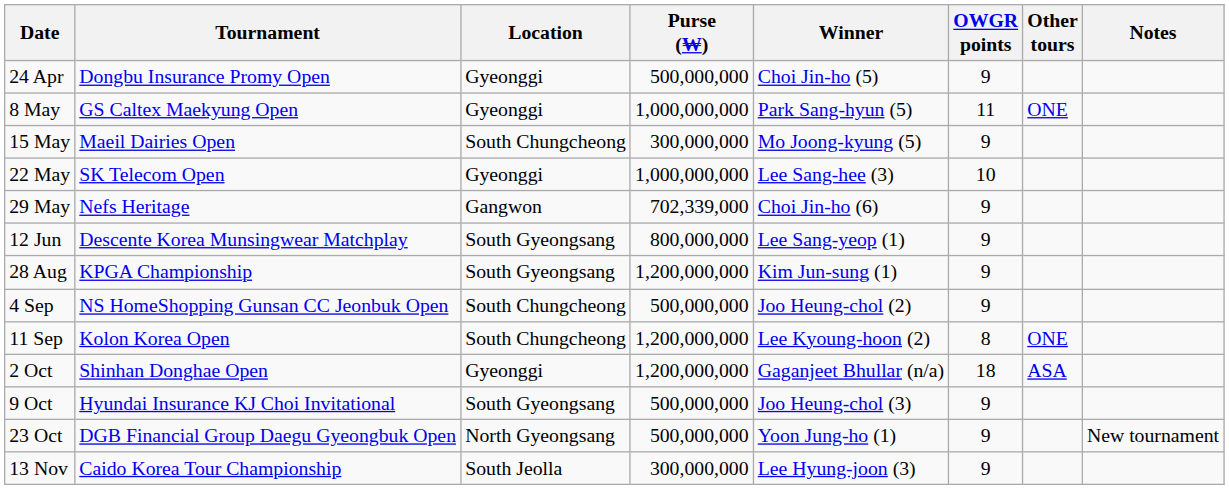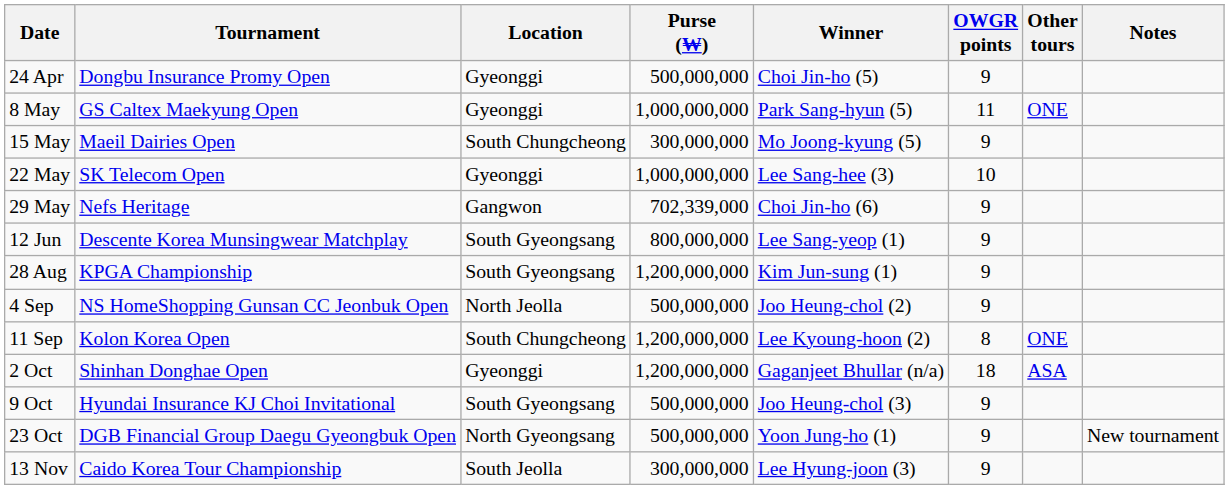4 Sep | Location: South Chungcheong -> North Jeolla
